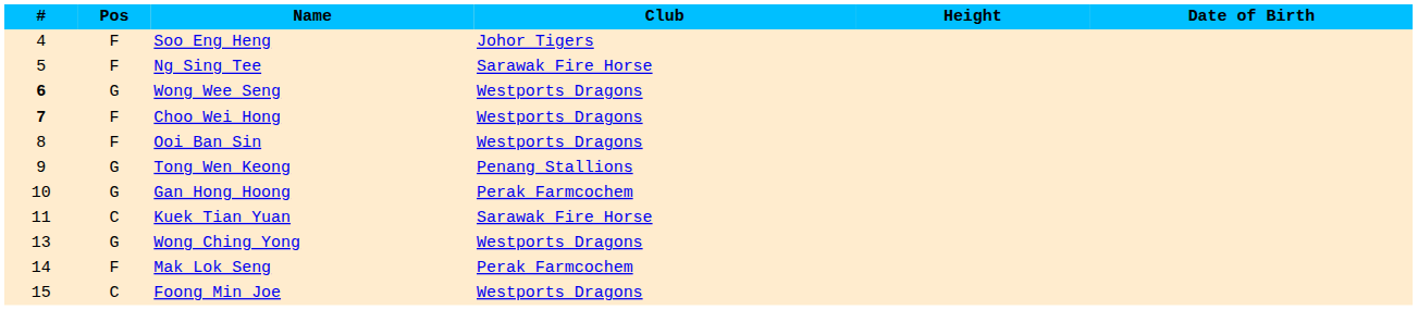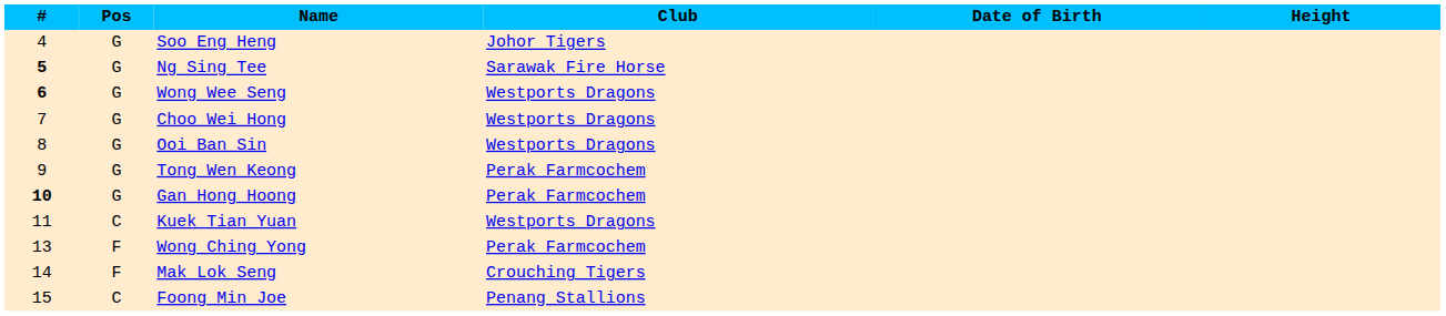columns swapped: Date of Birth <-> Height
Soo Eng Heng | Pos: F -> G
Ng Sing Tee | #: normal -> bold
Ng Sing Tee | Pos: F -> G
Choo Wei Hong | #: bold -> normal
Choo Wei Hong | Pos: F -> G
Ooi Ban Sin | Pos: F -> G
Tong Wen Keong | Club: Penang Stallions -> Perak Farmcochem
Gan Hong Hoong | #: normal -> bold
Kuek Tian Yuan | Club: Sarawak Fire Horse -> Westports Dragons
Wong Ching Yong | Pos: G -> F
Wong Ching Yong | Club: Westports Dragons -> Perak Farmcochem
Mak Lok Seng | Club: Perak Farmcochem -> Crouching Tigers
Foong Min Joe | Club: Westports Dragons -> Penang Stallions
